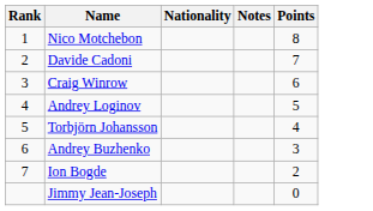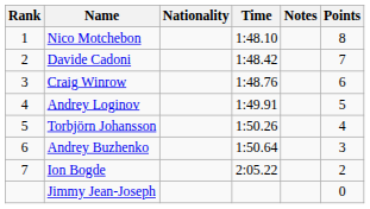+ column: Time | 1:48.10 | 1:48.42 | 1:48.76 | 1:49.91 | 1:50.26 | 1:50.64 | 2:05.22
